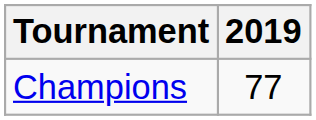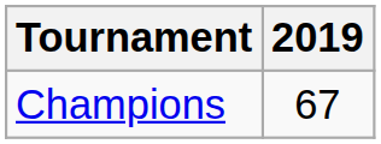Champions | 2019: 77 -> 67
